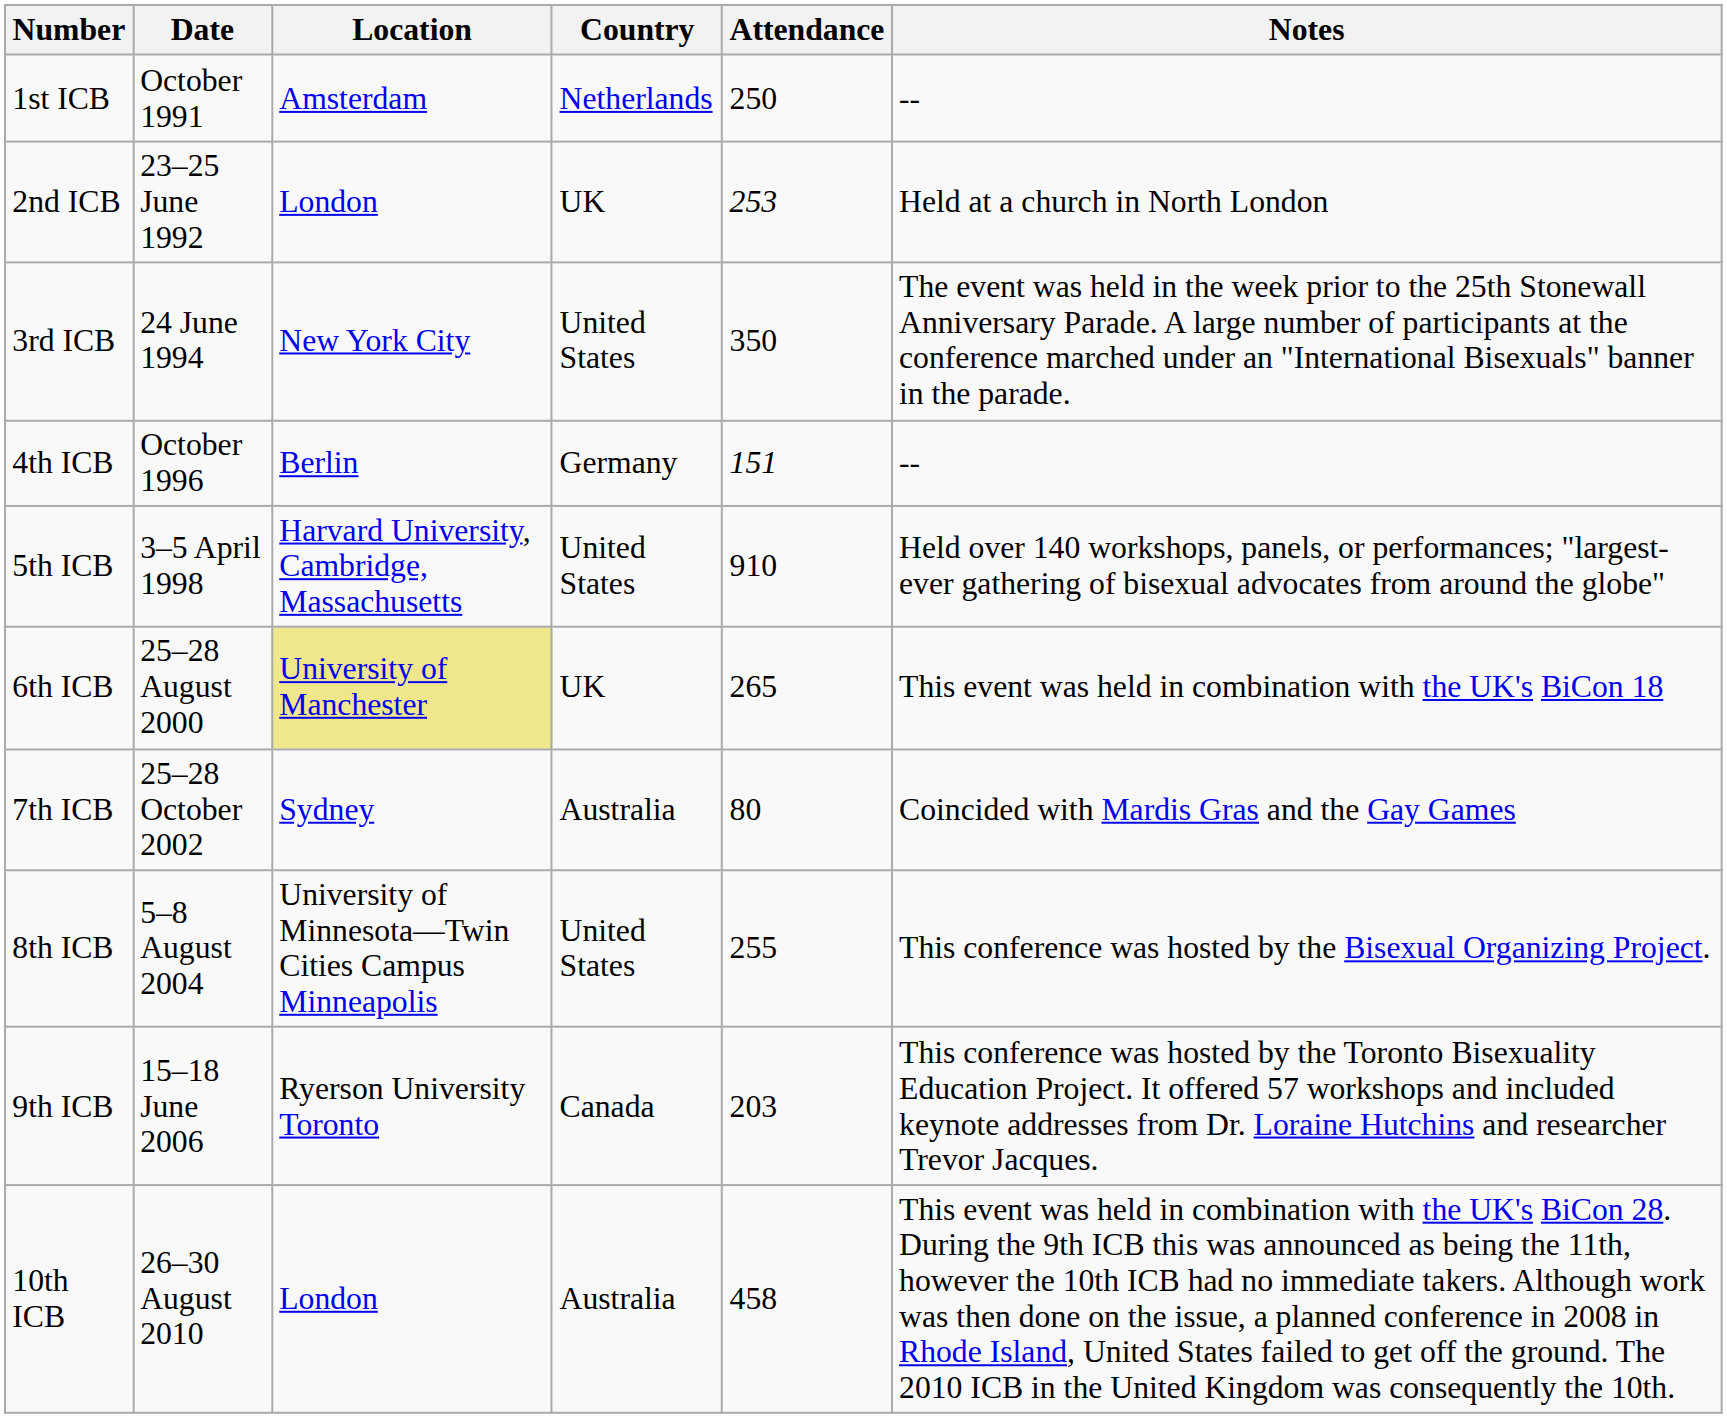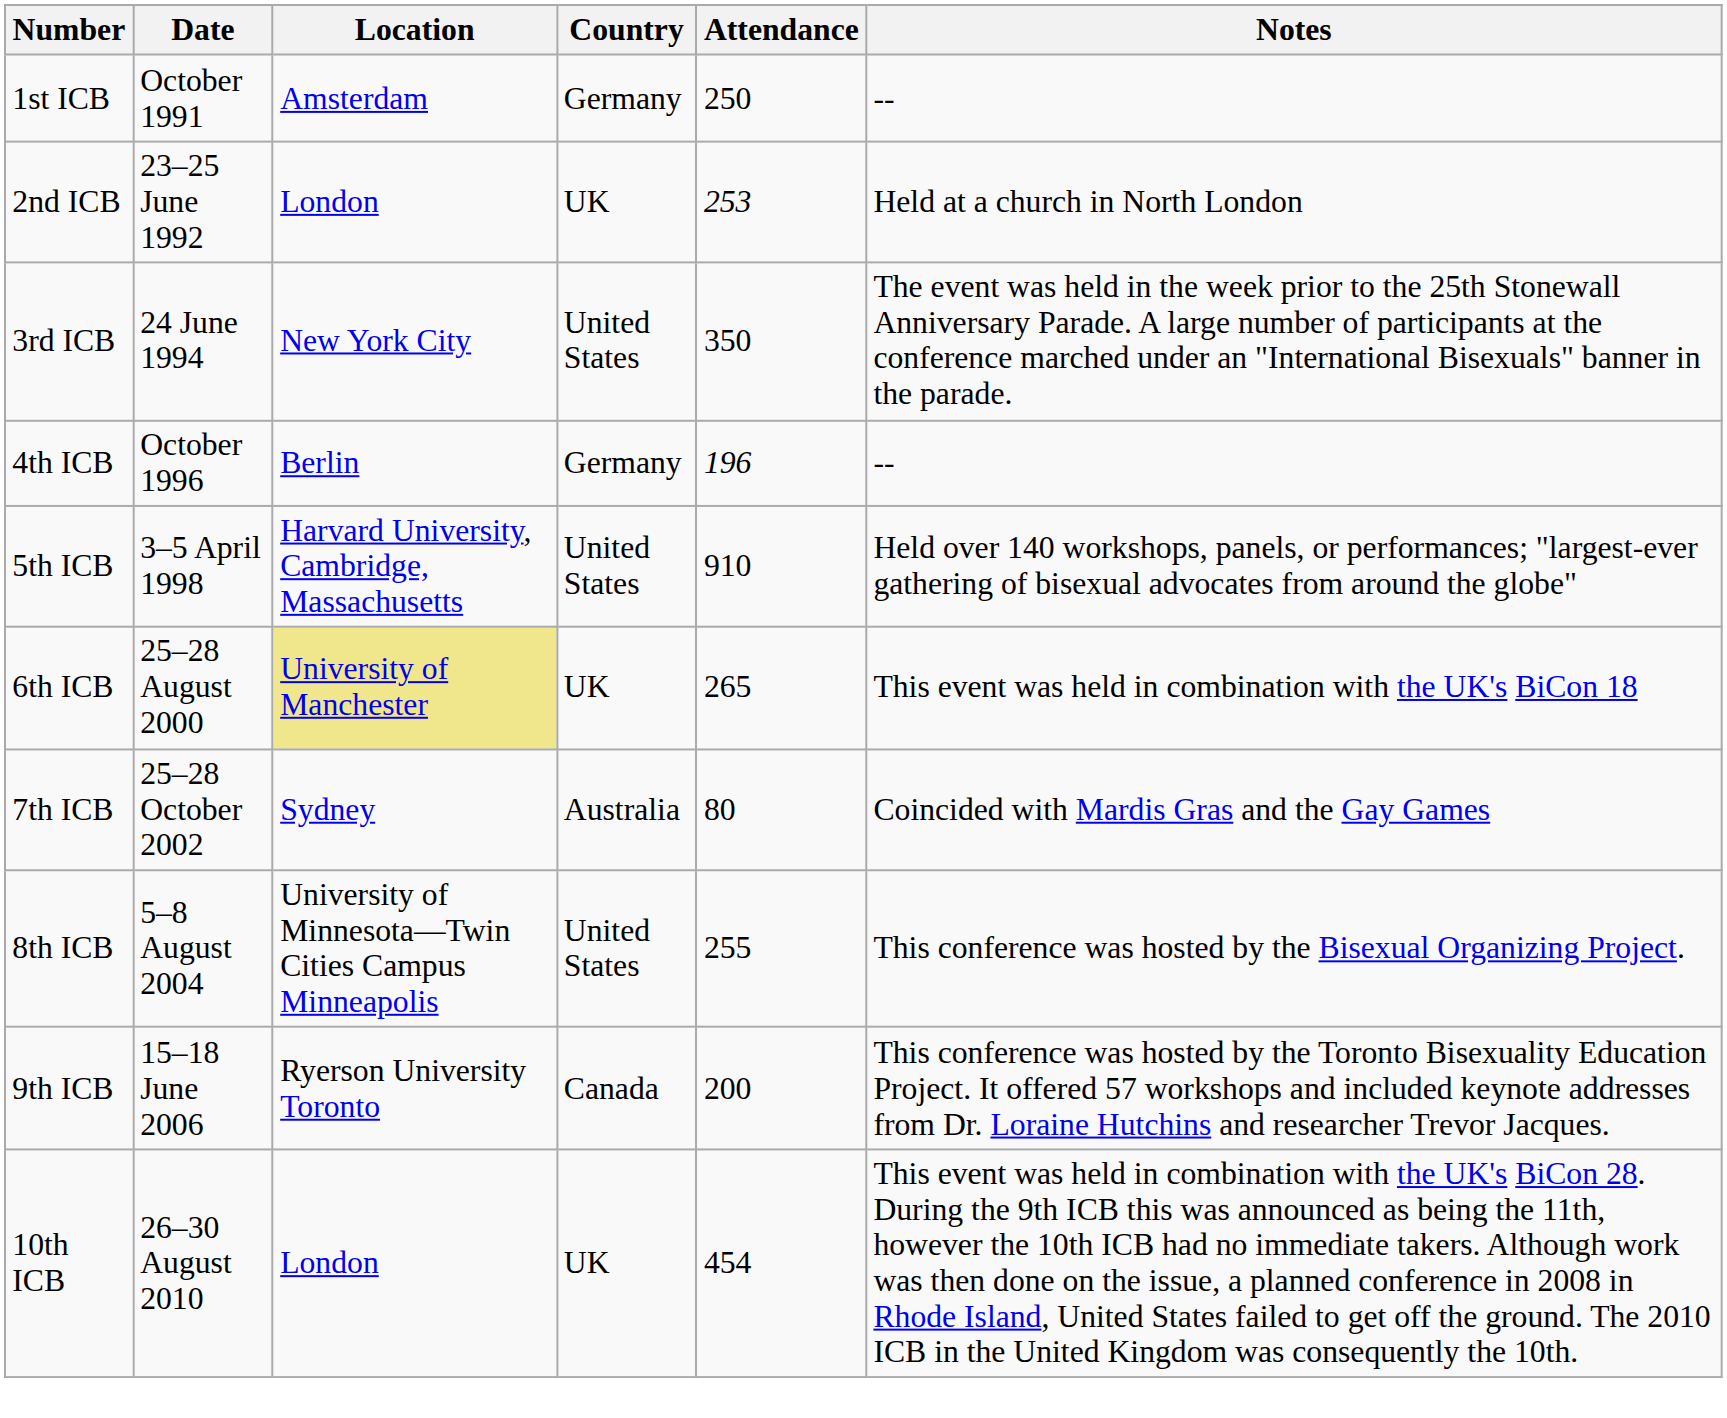1st ICB | Country: Netherlands -> Germany
4th ICB | Attendance: 151 -> 196
9th ICB | Attendance: 203 -> 200
10th ICB | Country: Australia -> UK
10th ICB | Attendance: 458 -> 454
